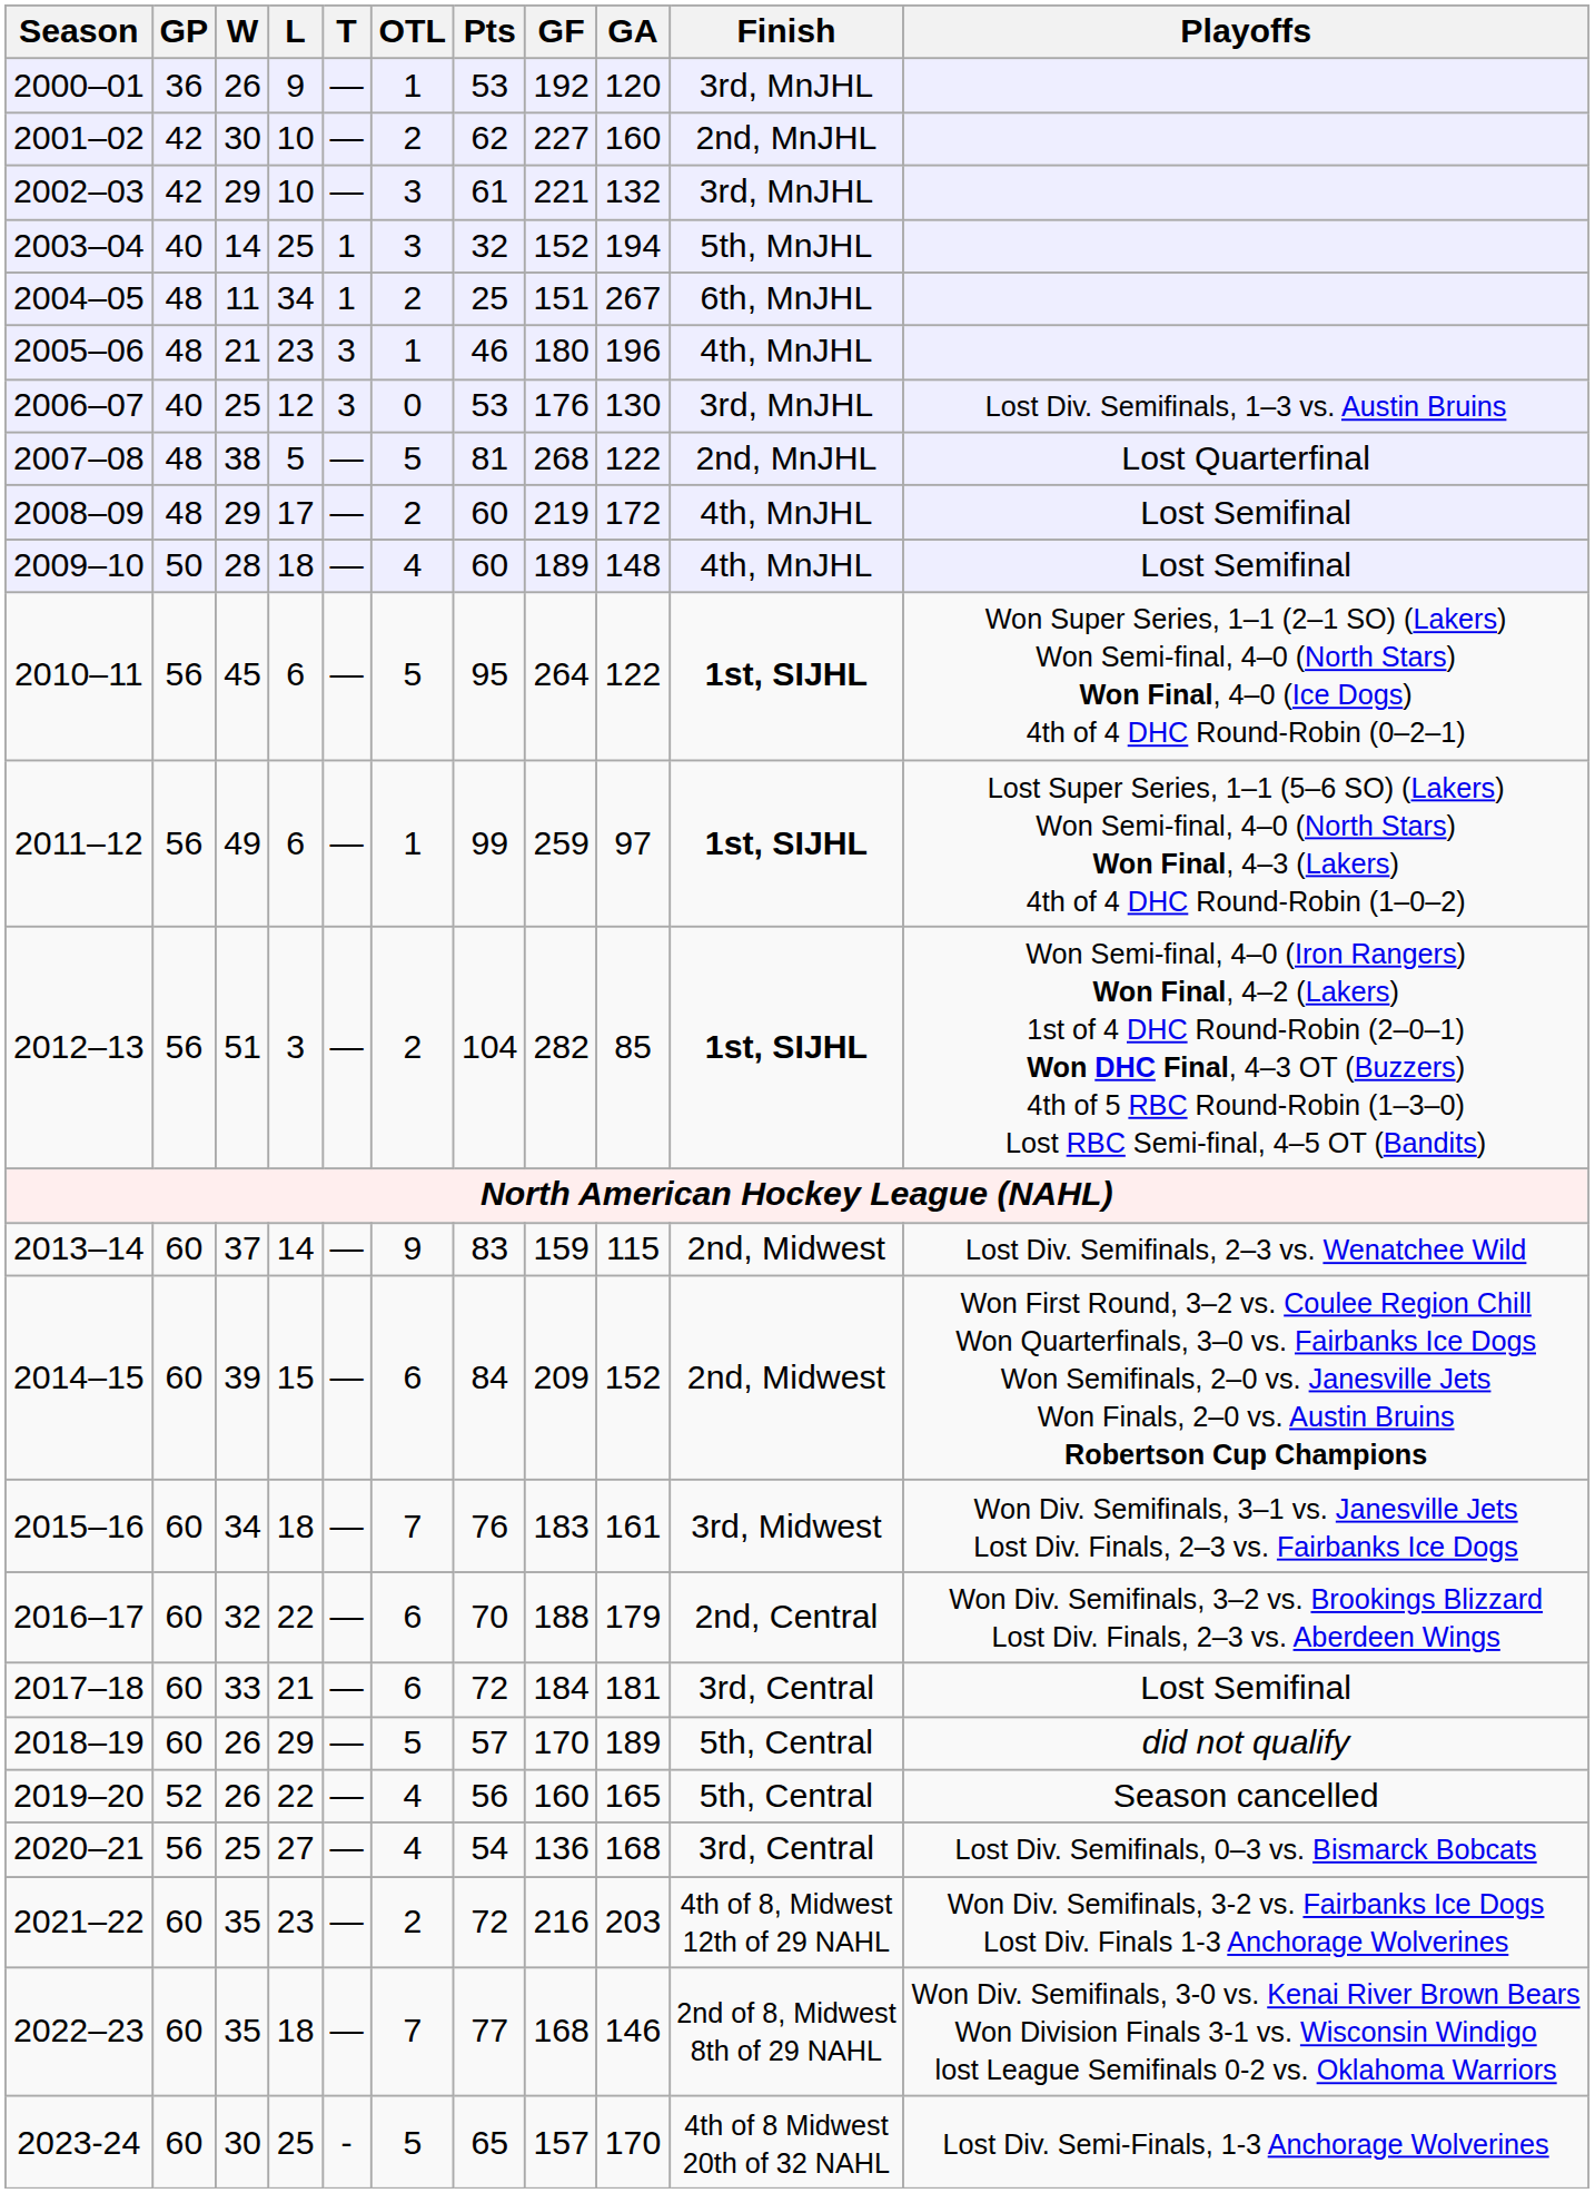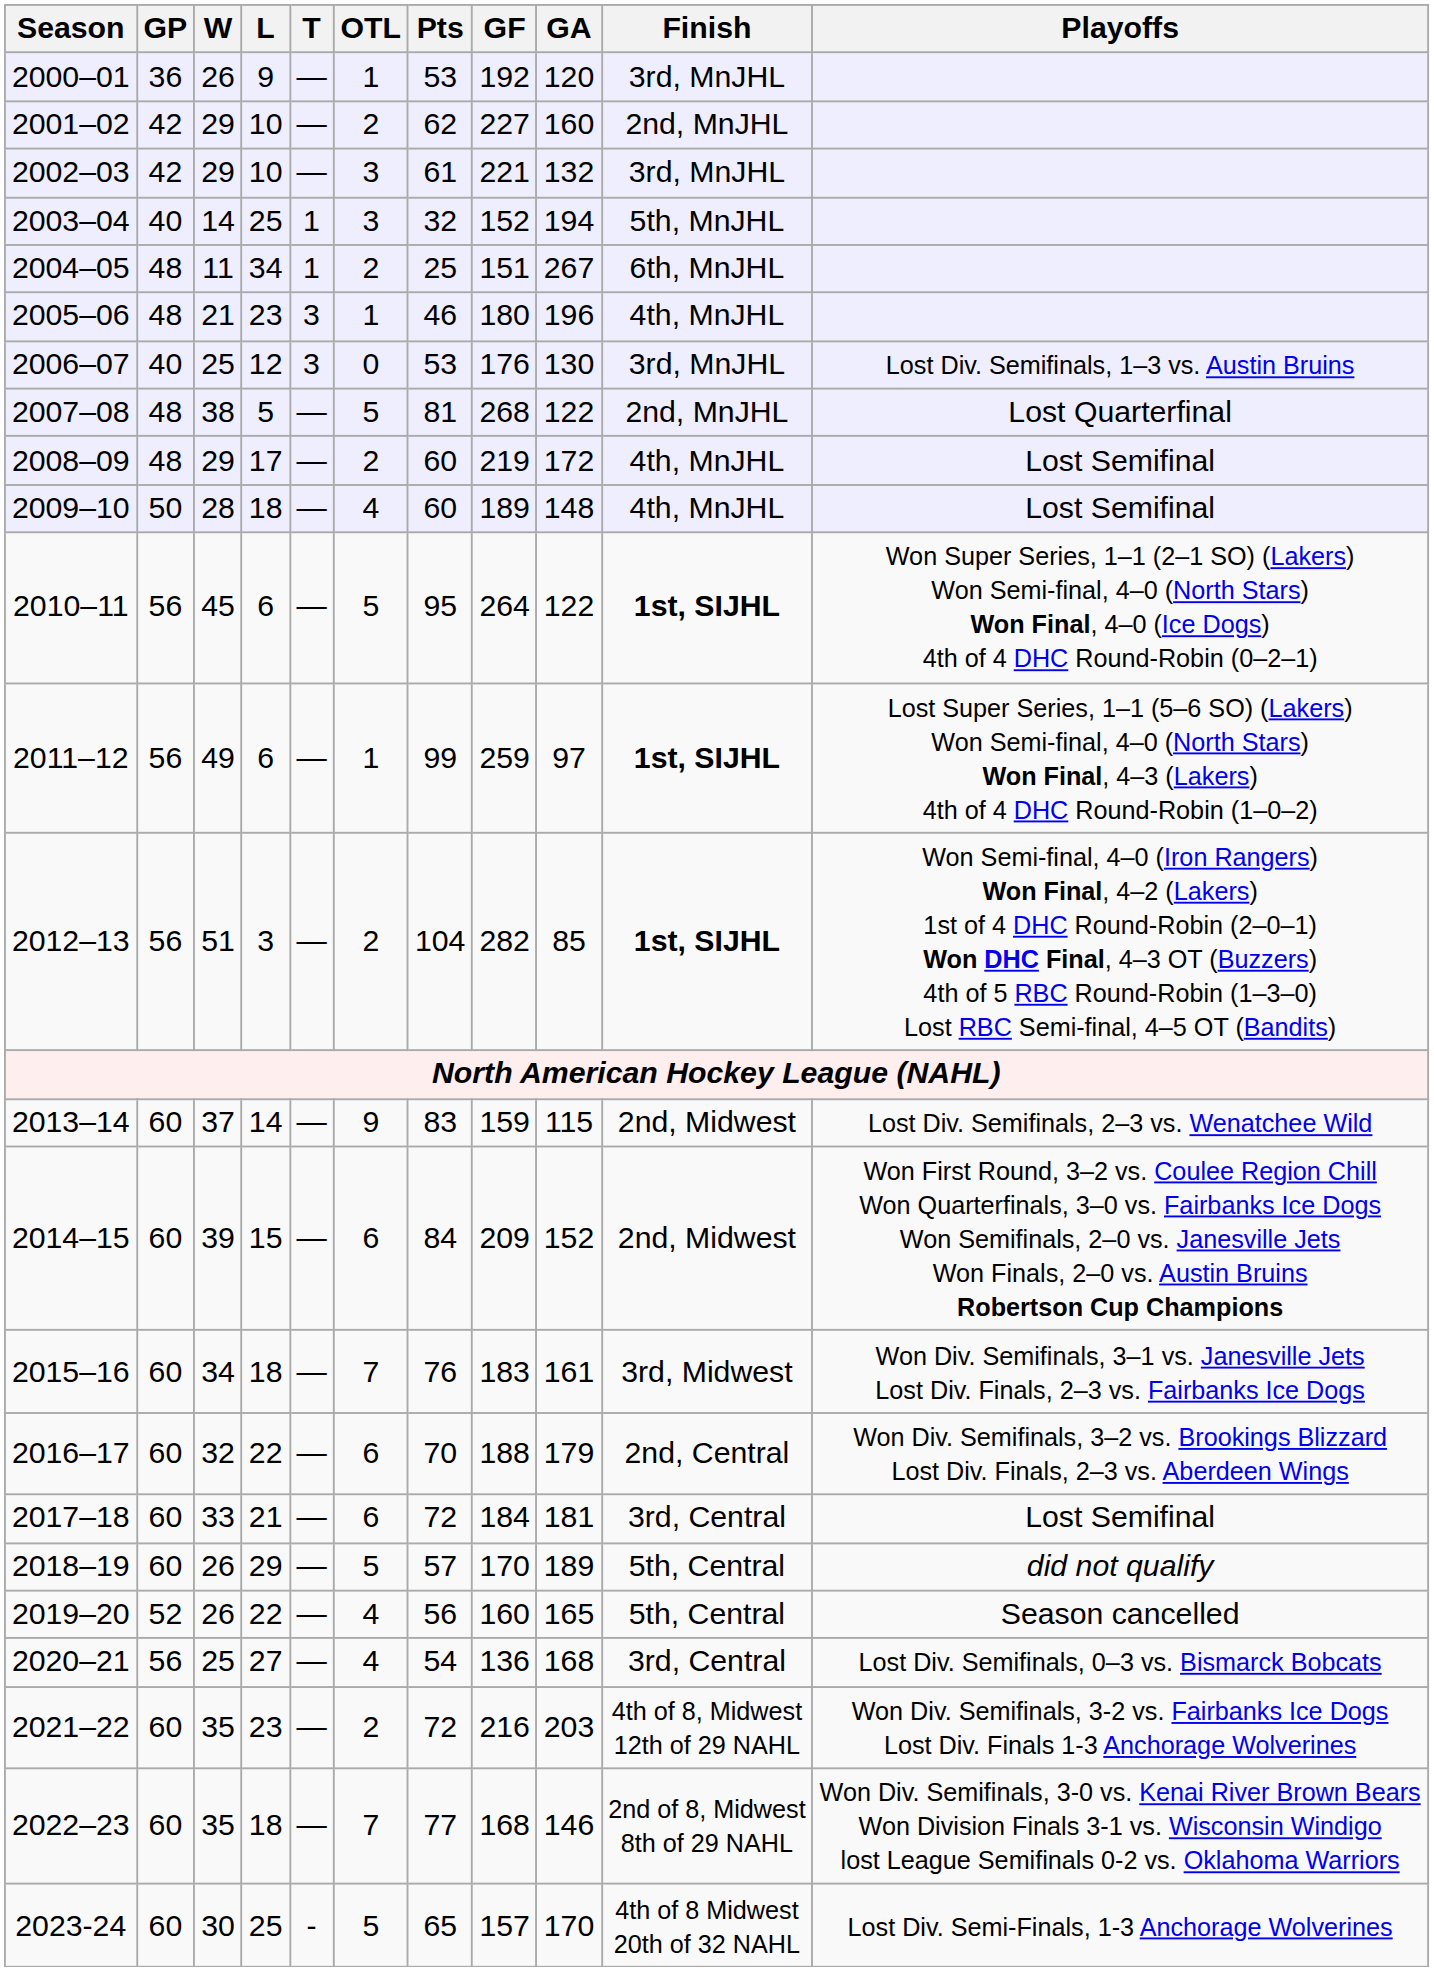2001–02 | W: 30 -> 29
